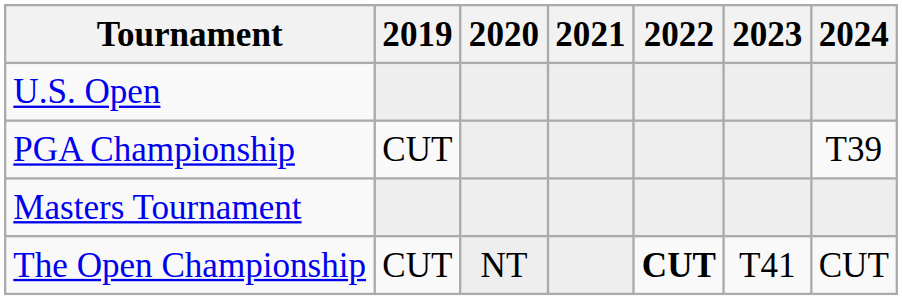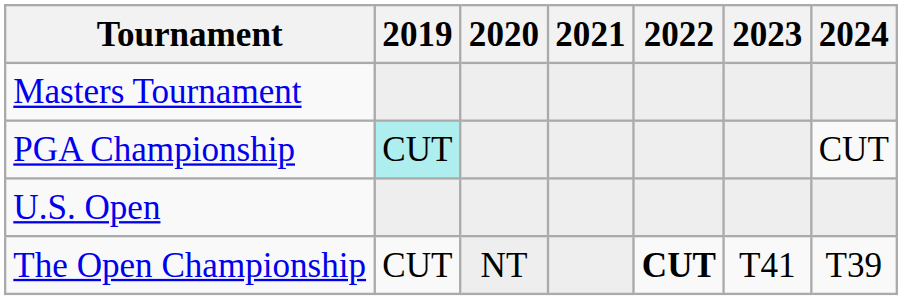rows swapped: Masters Tournament <-> U.S. Open
PGA Championship | 2019: no background -> paleturquoise background
PGA Championship | 2024: T39 -> CUT
The Open Championship | 2024: CUT -> T39
